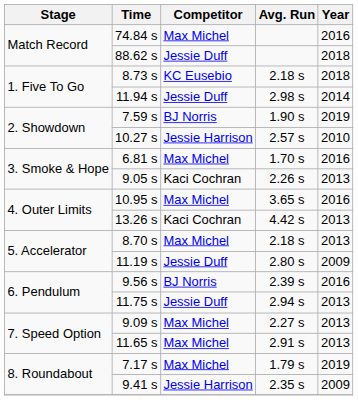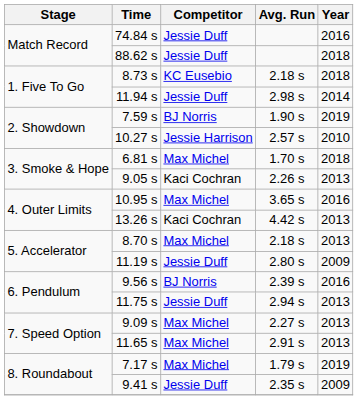74.84 s | Competitor: Max Michel -> Jessie Duff
6.81 s | Year: 2016 -> 2018
9.41 s | Competitor: Jessie Harrison -> Jessie Duff
